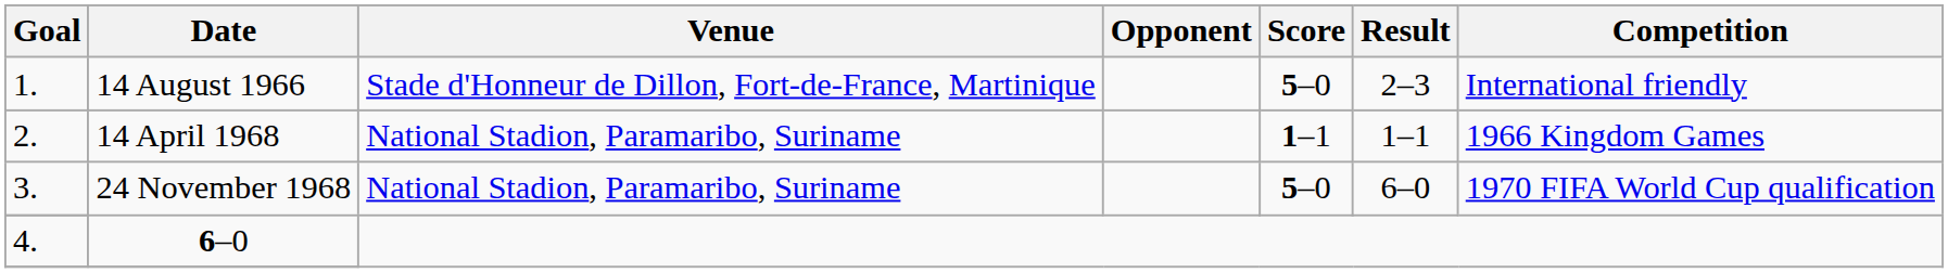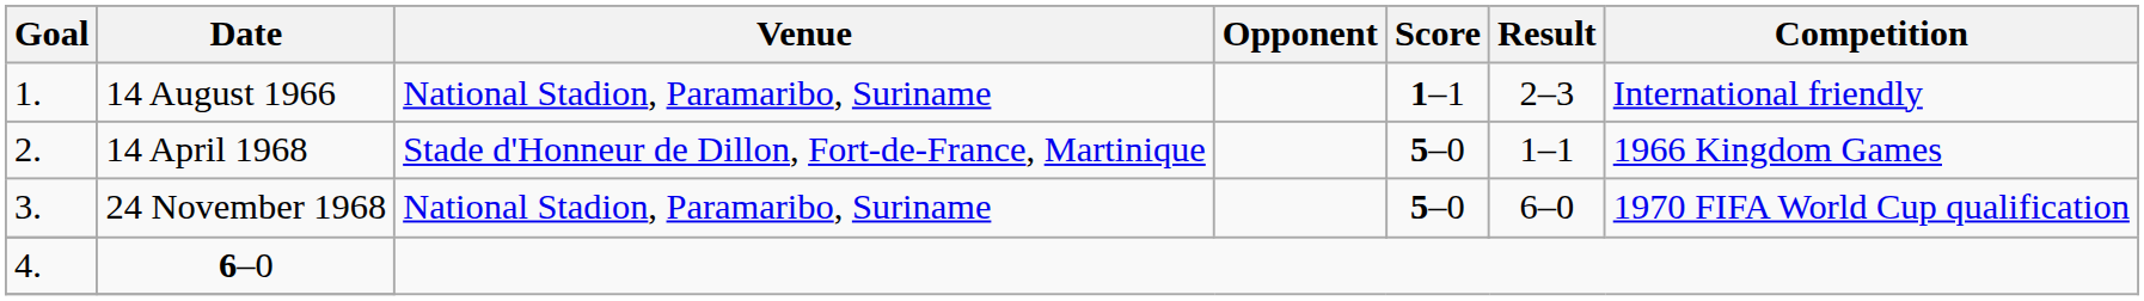14 August 1966 | Venue: Stade d'Honneur de Dillon, Fort-de-France, Martinique -> National Stadion, Paramaribo, Suriname
14 August 1966 | Score: 5–0 -> 1–1
14 April 1968 | Venue: National Stadion, Paramaribo, Suriname -> Stade d'Honneur de Dillon, Fort-de-France, Martinique
14 April 1968 | Score: 1–1 -> 5–0
